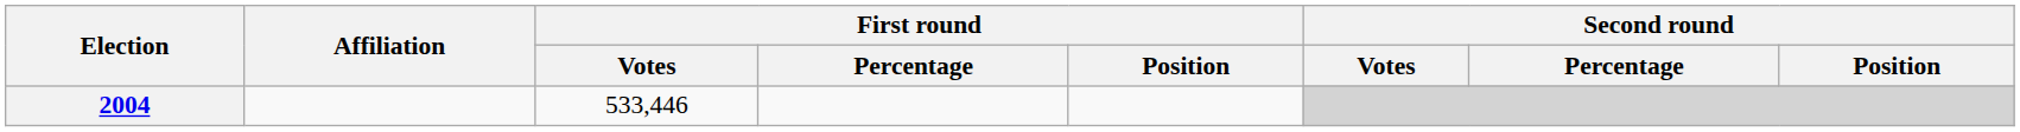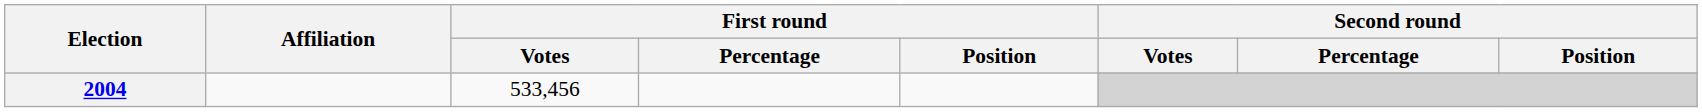2004 | First round / Votes: 533,446 -> 533,456
